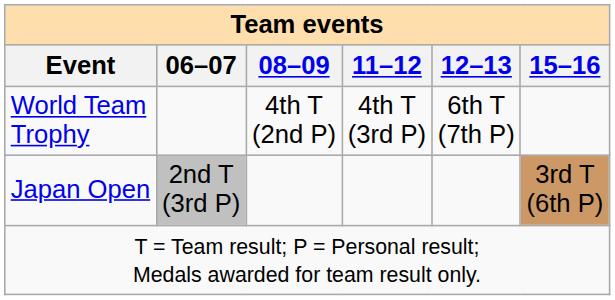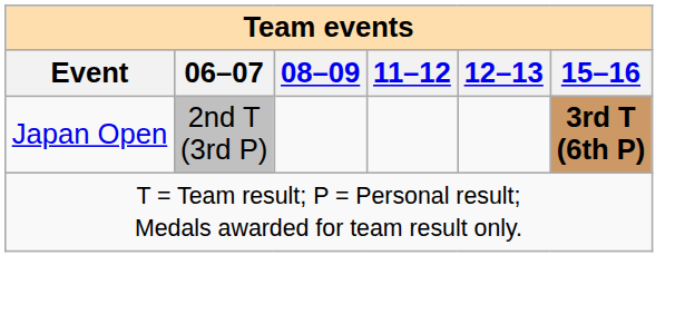- row: World Team Trophy | 4th T (2nd P) | 4th T (3rd P) | 6th T (7th P)
Japan Open | 15–16: normal -> bold
